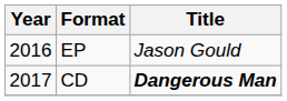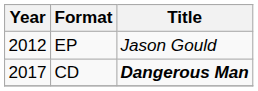EP | Year: 2016 -> 2012
